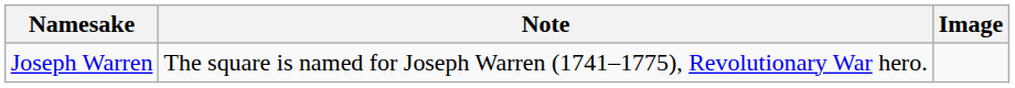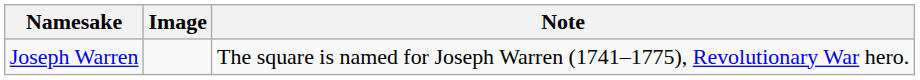columns swapped: Image <-> Note
